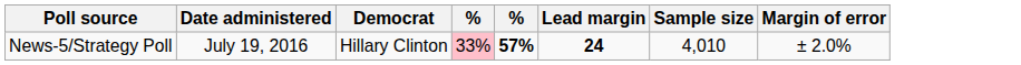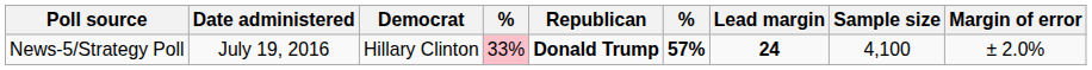+ column: Republican | Donald Trump
News-5/Strategy Poll | Sample size: 4,010 -> 4,100
